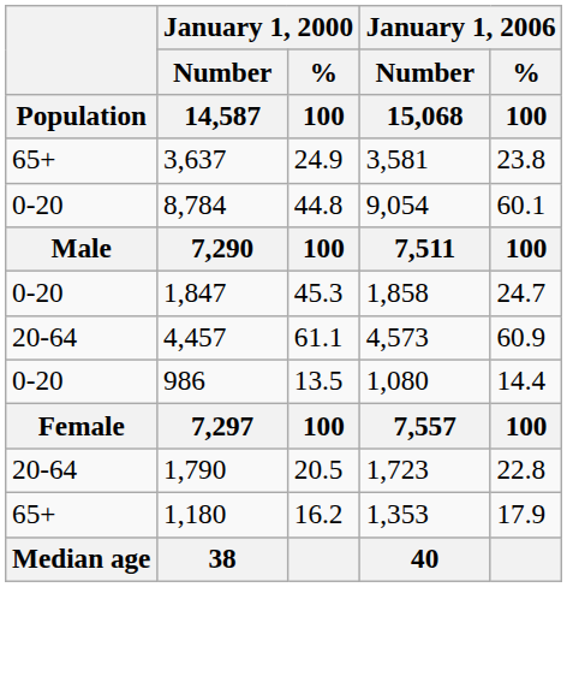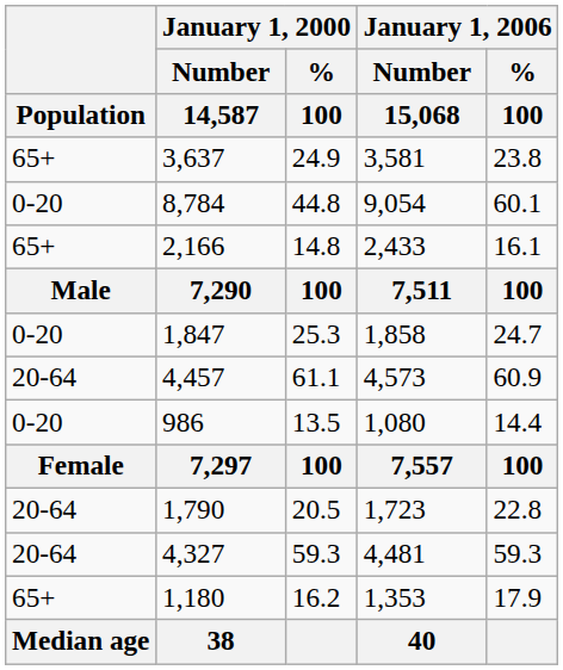+ row: 65+ | 2,166 | 14.8 | 2,433 | 16.1
1,847 | January 1, 2000 / % / 100: 45.3 -> 25.3
+ row: 20-64 | 4,327 | 59.3 | 4,481 | 59.3
